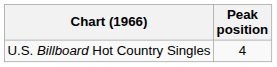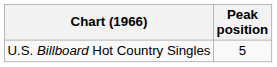U.S. Billboard Hot Country Singles | Peak position: 4 -> 5
